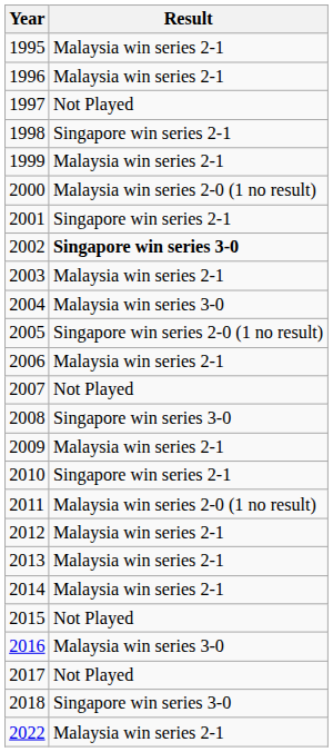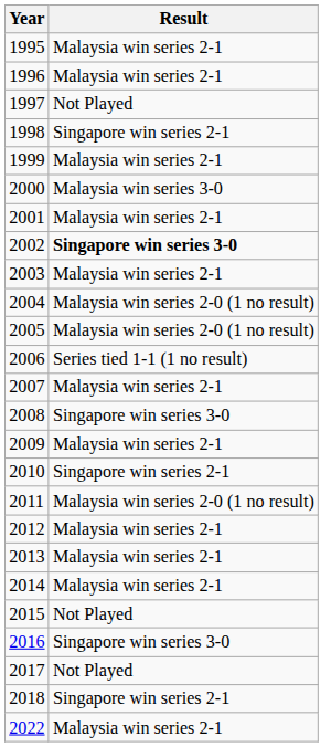2000 | Result: Malaysia win series 2-0 (1 no result) -> Malaysia win series 3-0
2001 | Result: Singapore win series 2-1 -> Malaysia win series 2-1
2004 | Result: Malaysia win series 3-0 -> Malaysia win series 2-0 (1 no result)
2005 | Result: Singapore win series 2-0 (1 no result) -> Malaysia win series 2-0 (1 no result)
2006 | Result: Malaysia win series 2-1 -> Series tied 1-1 (1 no result)
2007 | Result: Not Played -> Malaysia win series 2-1
2016 | Result: Malaysia win series 3-0 -> Singapore win series 3-0
2018 | Result: Singapore win series 3-0 -> Singapore win series 2-1
